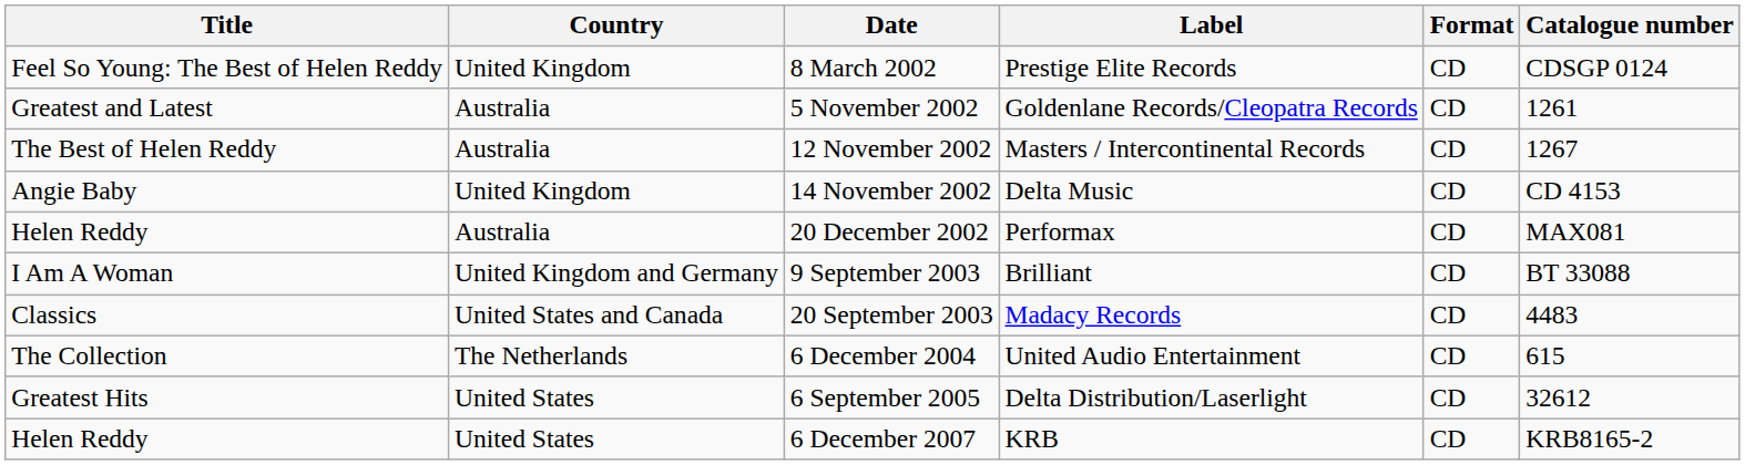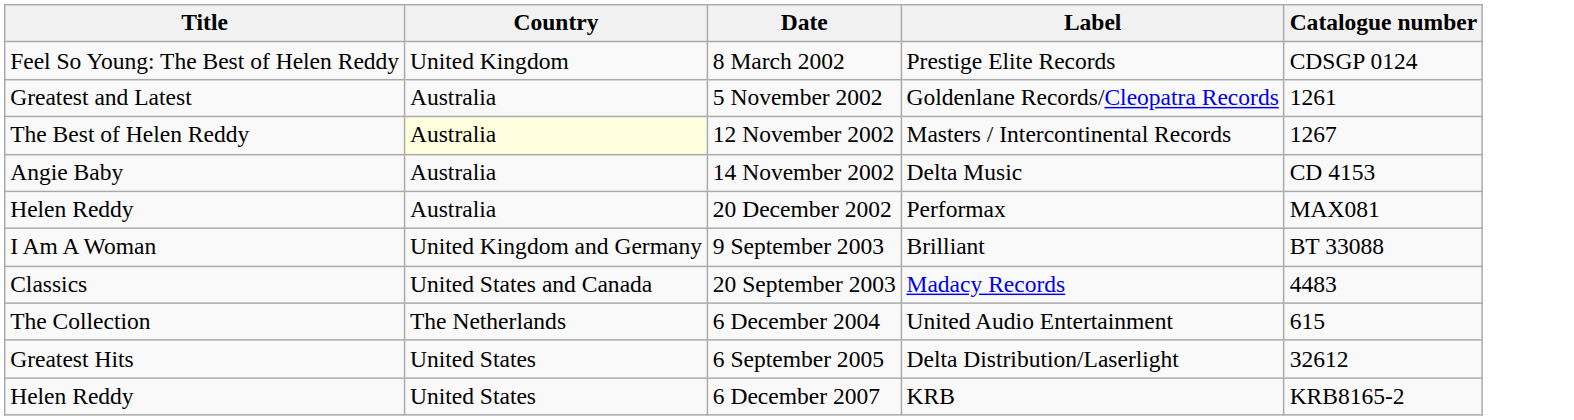- column: Format | CD | CD | CD | CD | CD | CD | CD | CD | CD | CD
12 November 2002 | Country: no background -> lightyellow background
14 November 2002 | Country: United Kingdom -> Australia
